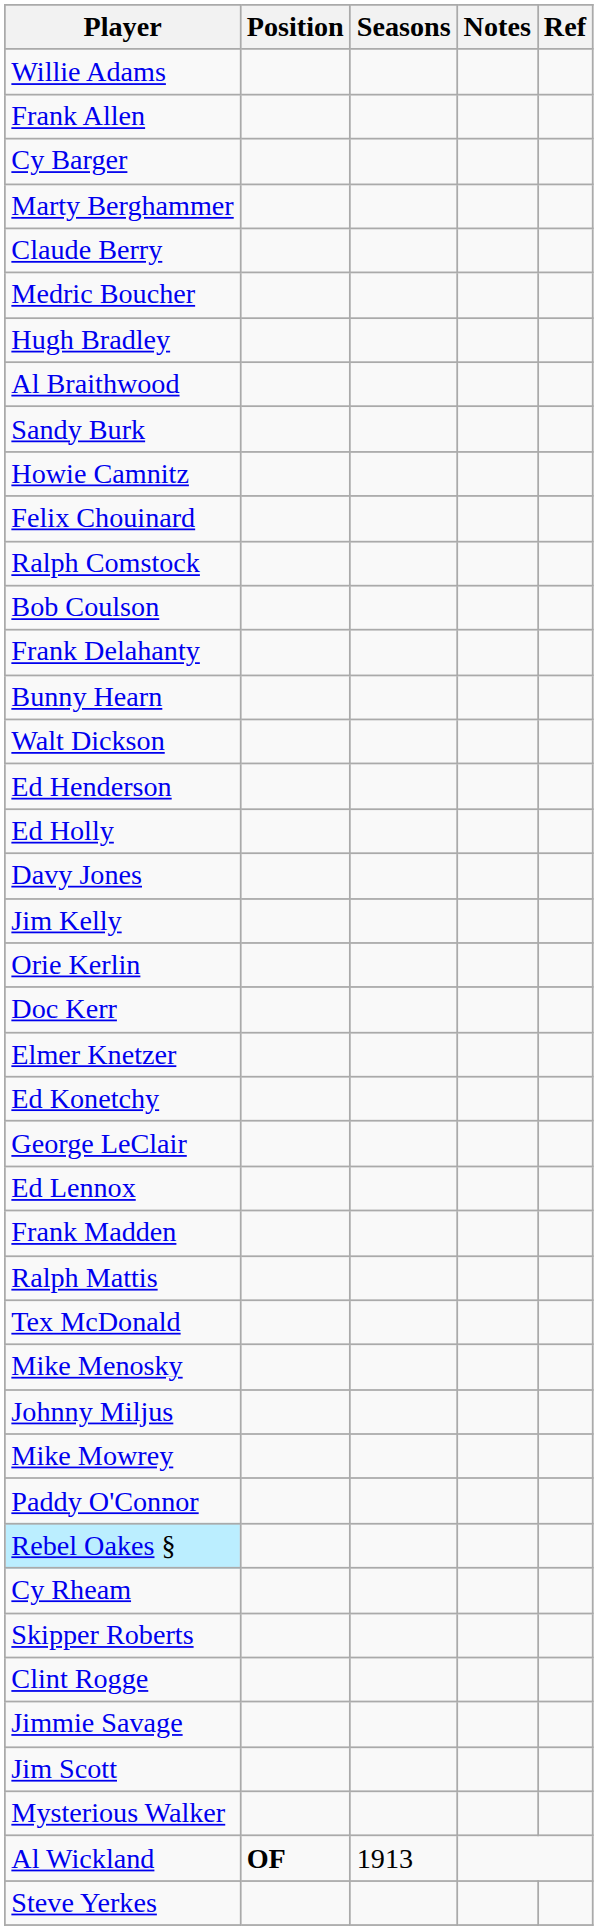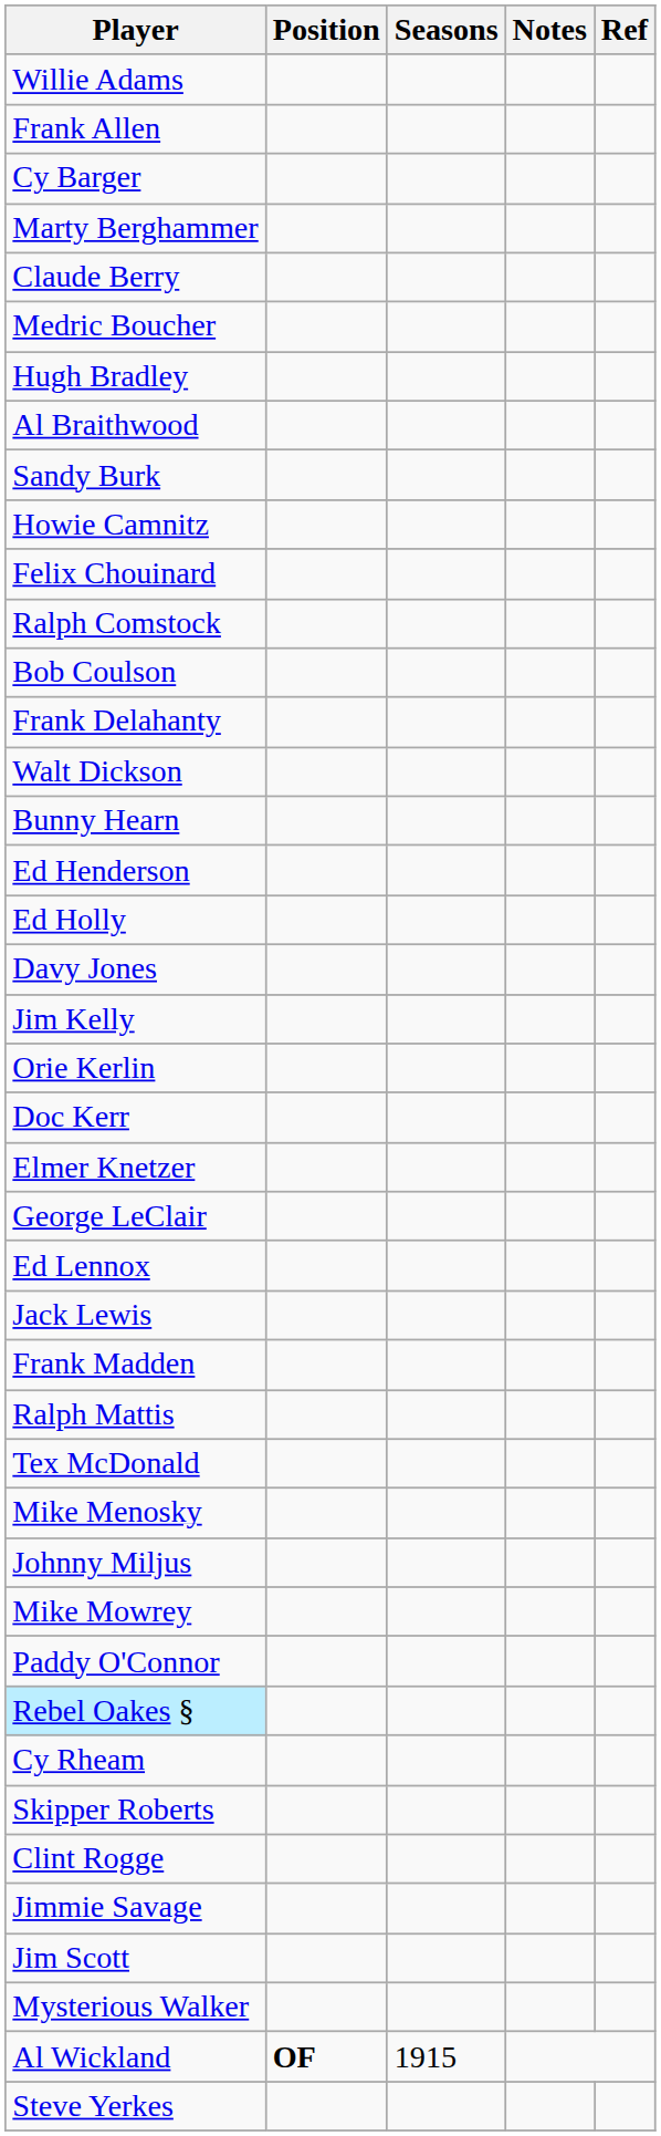rows swapped: Walt Dickson <-> Bunny Hearn
- row: Ed Konetchy
+ row: Jack Lewis
Al Wickland | Seasons: 1913 -> 1915
